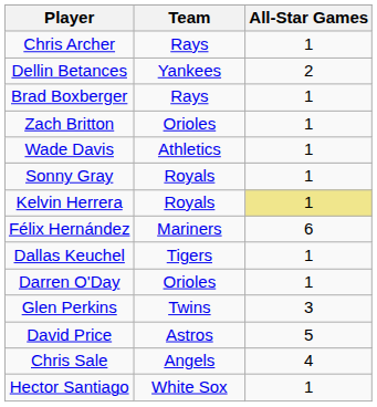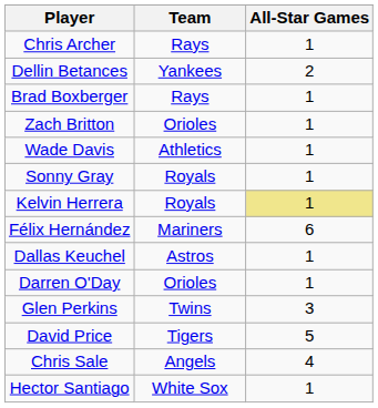Dallas Keuchel | Team: Tigers -> Astros
David Price | Team: Astros -> Tigers
